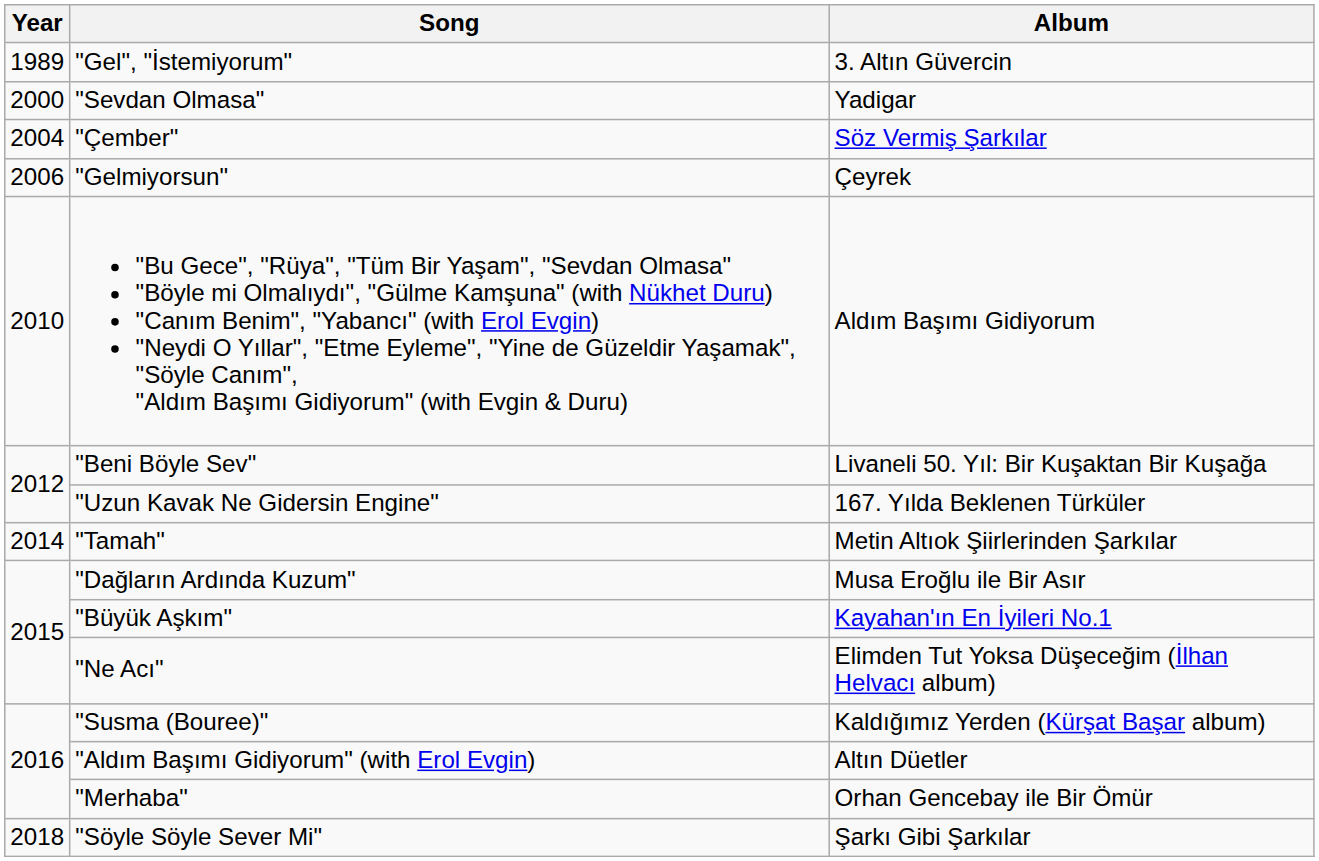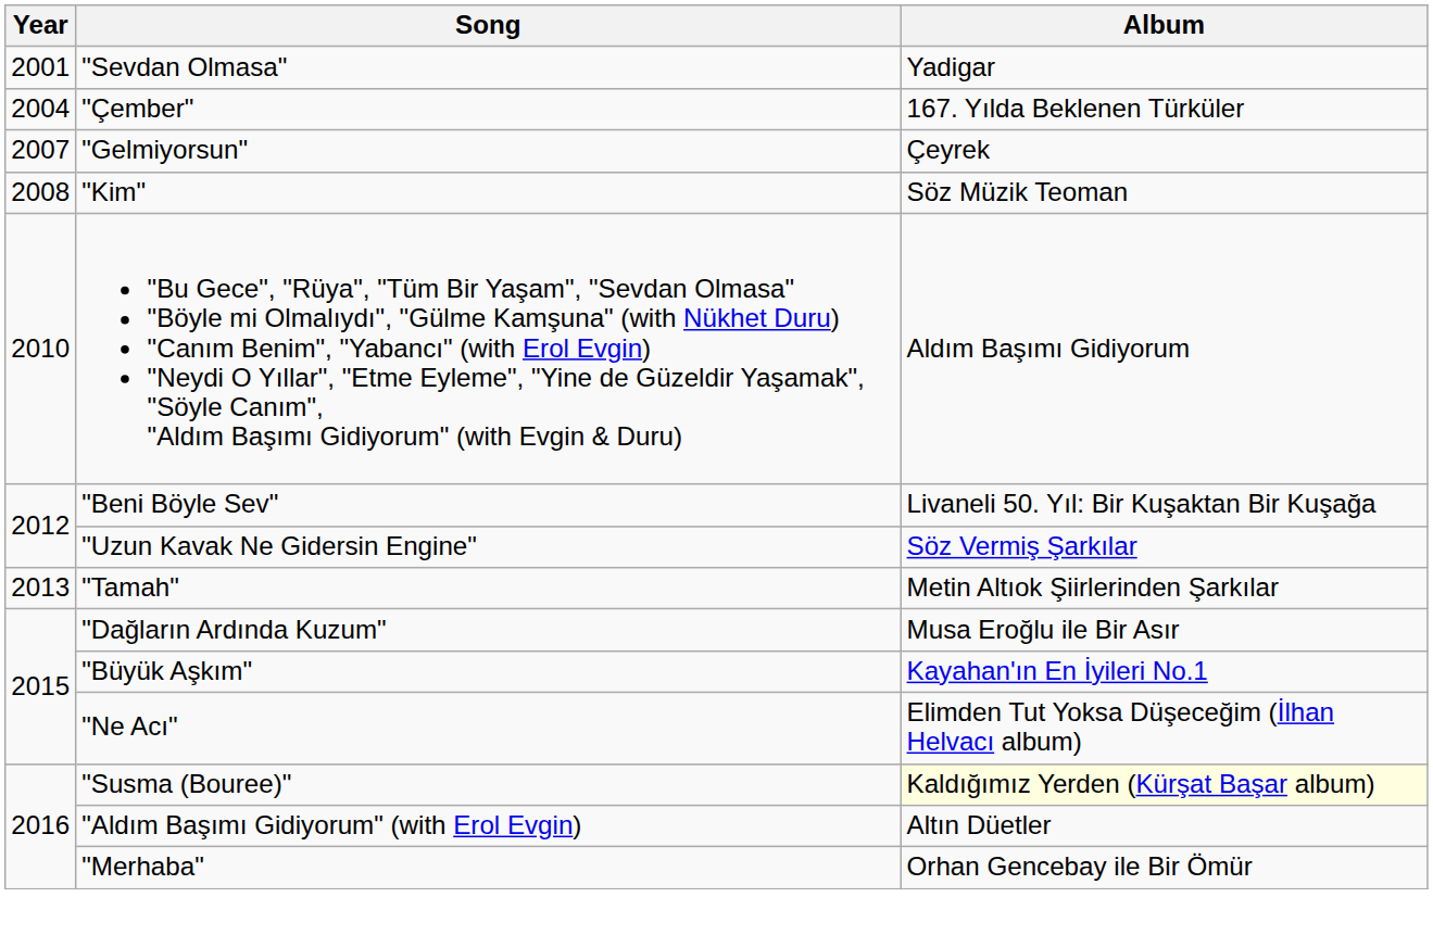- row: 1989 | "Gel", "İstemiyorum" | 3. Altın Güvercin
"Sevdan Olmasa" | Year: 2000 -> 2001
"Çember" | Album: Söz Vermiş Şarkılar -> 167. Yılda Beklenen Türküler
"Gelmiyorsun" | Year: 2006 -> 2007
+ row: 2008 | "Kim" | Söz Müzik Teoman
"Uzun Kavak Ne Gidersin Engine" | Album: 167. Yılda Beklenen Türküler -> Söz Vermiş Şarkılar
"Tamah" | Year: 2014 -> 2013
"Susma (Bouree)" | Album: no background -> lightyellow background
- row: 2018 | "Söyle Söyle Sever Mi" | Şarkı Gibi Şarkılar
